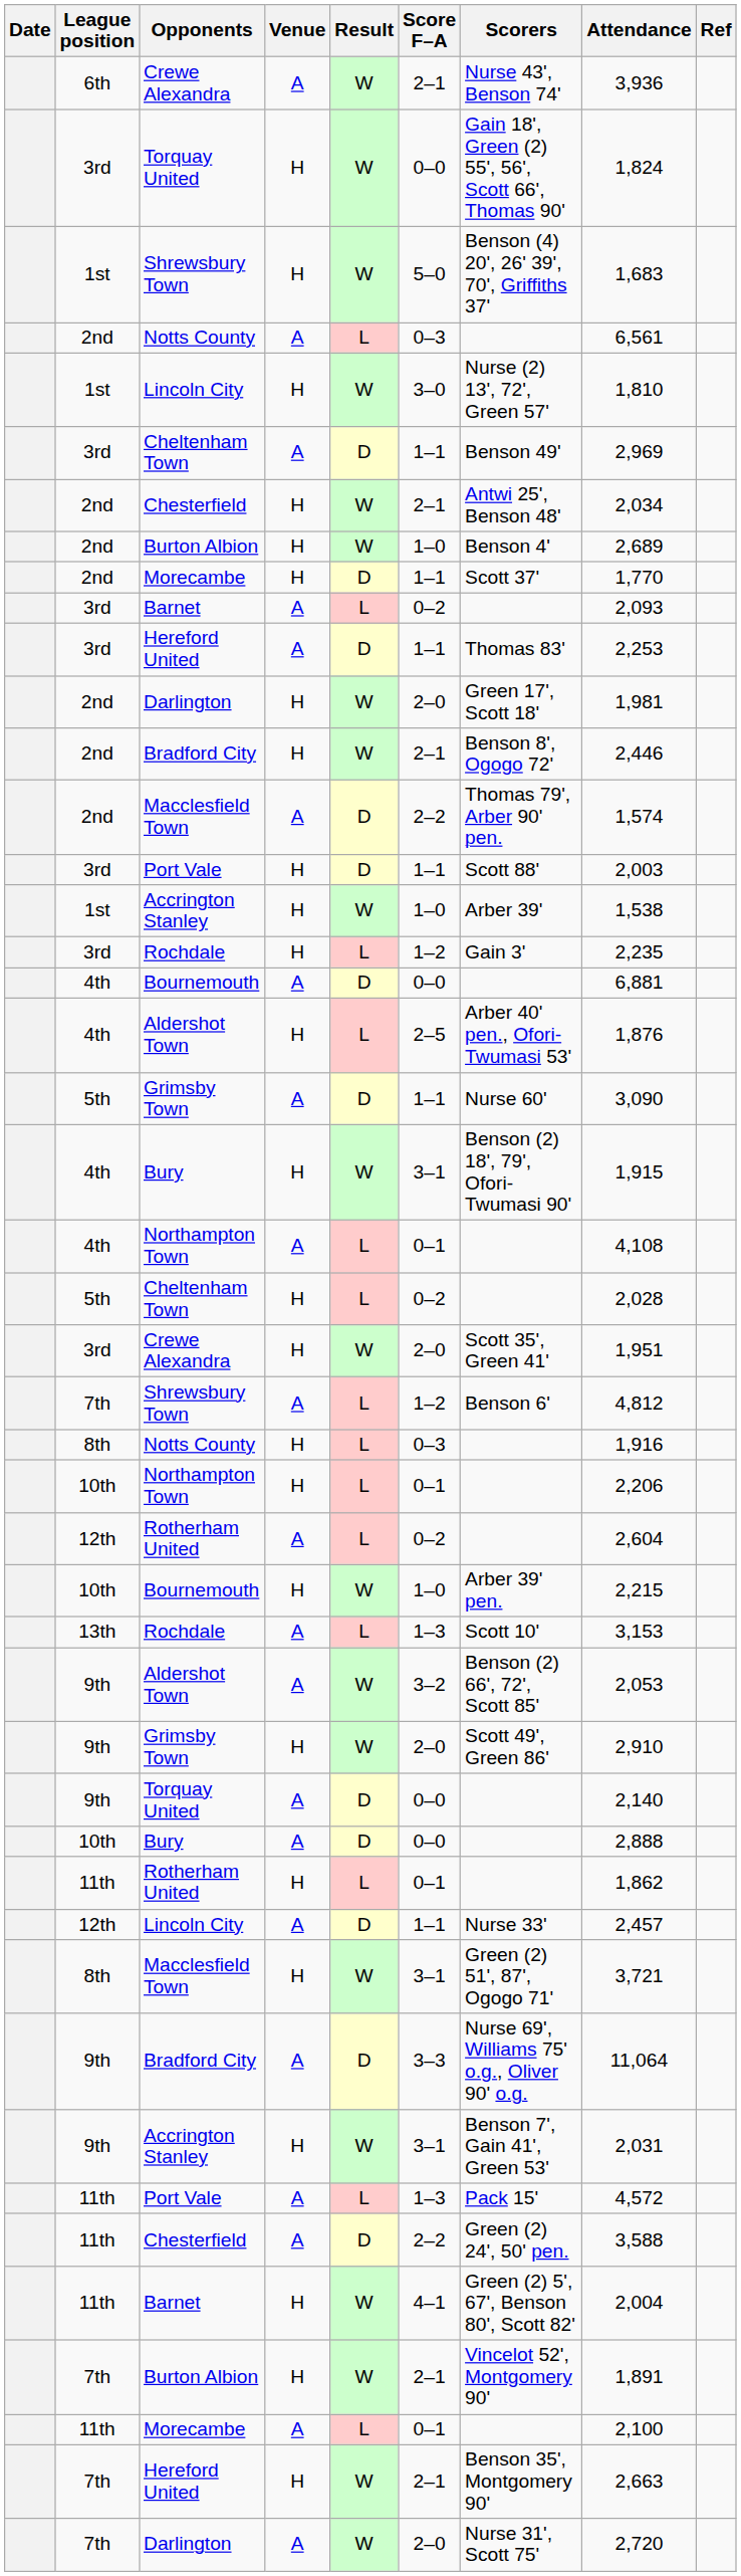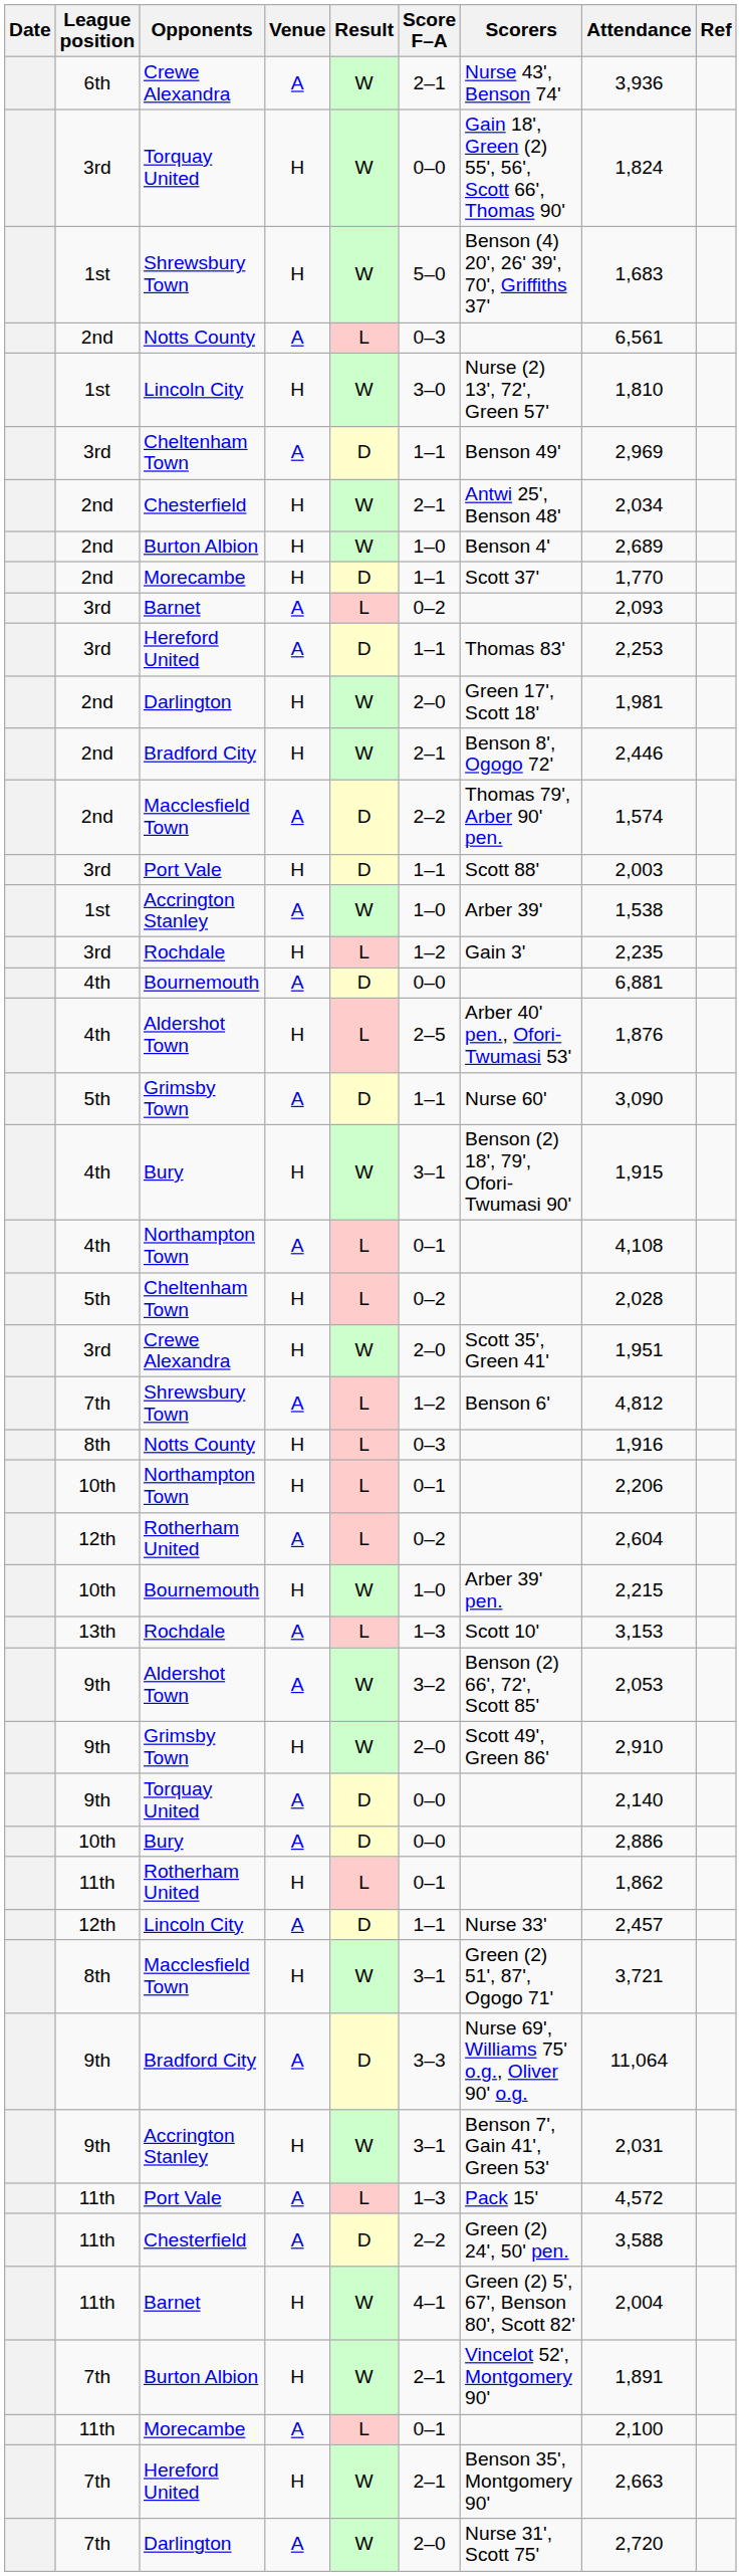1st / Accrington Stanley | Venue: H -> A
10th / Bury | Attendance: 2,888 -> 2,886
